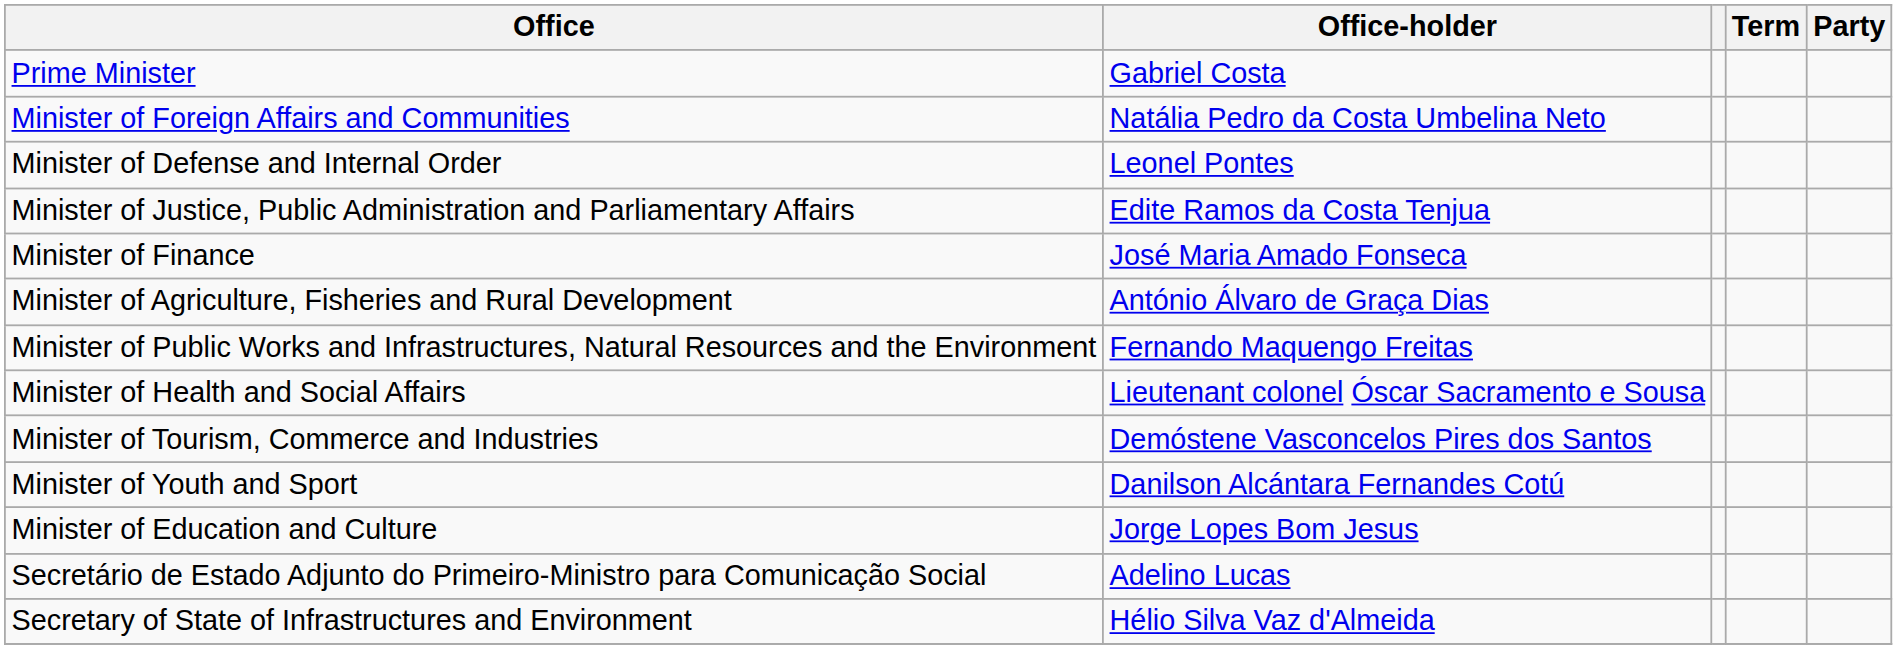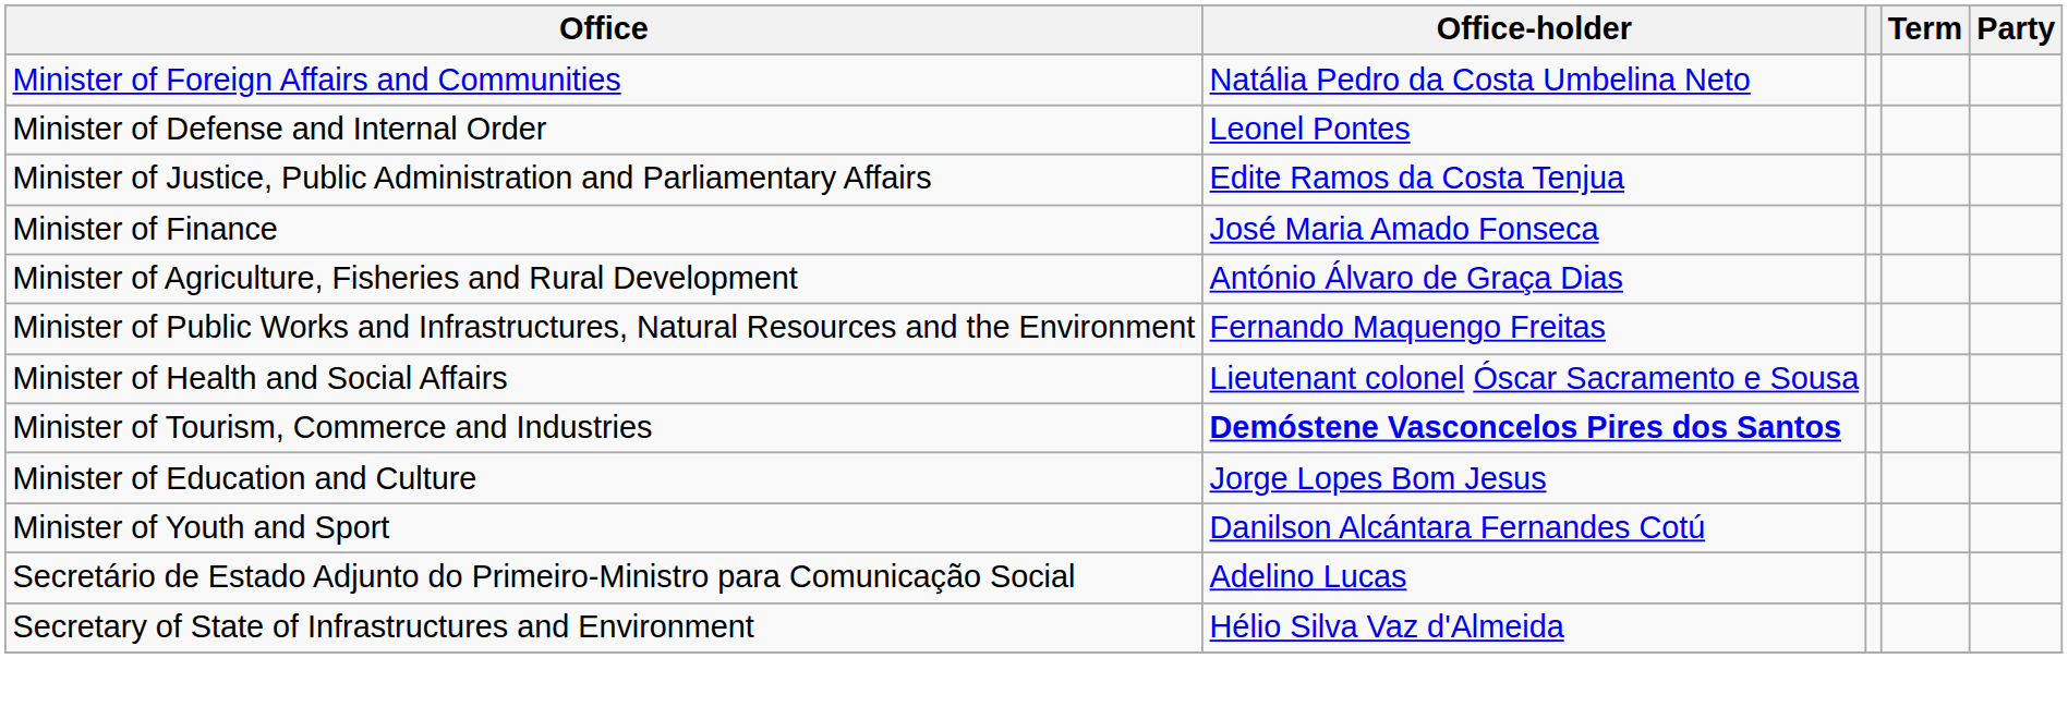- row: Prime Minister | Gabriel Costa
Minister of Tourism, Commerce and Industries | Office-holder: normal -> bold
rows swapped: Minister of Education and Culture <-> Minister of Youth and Sport
